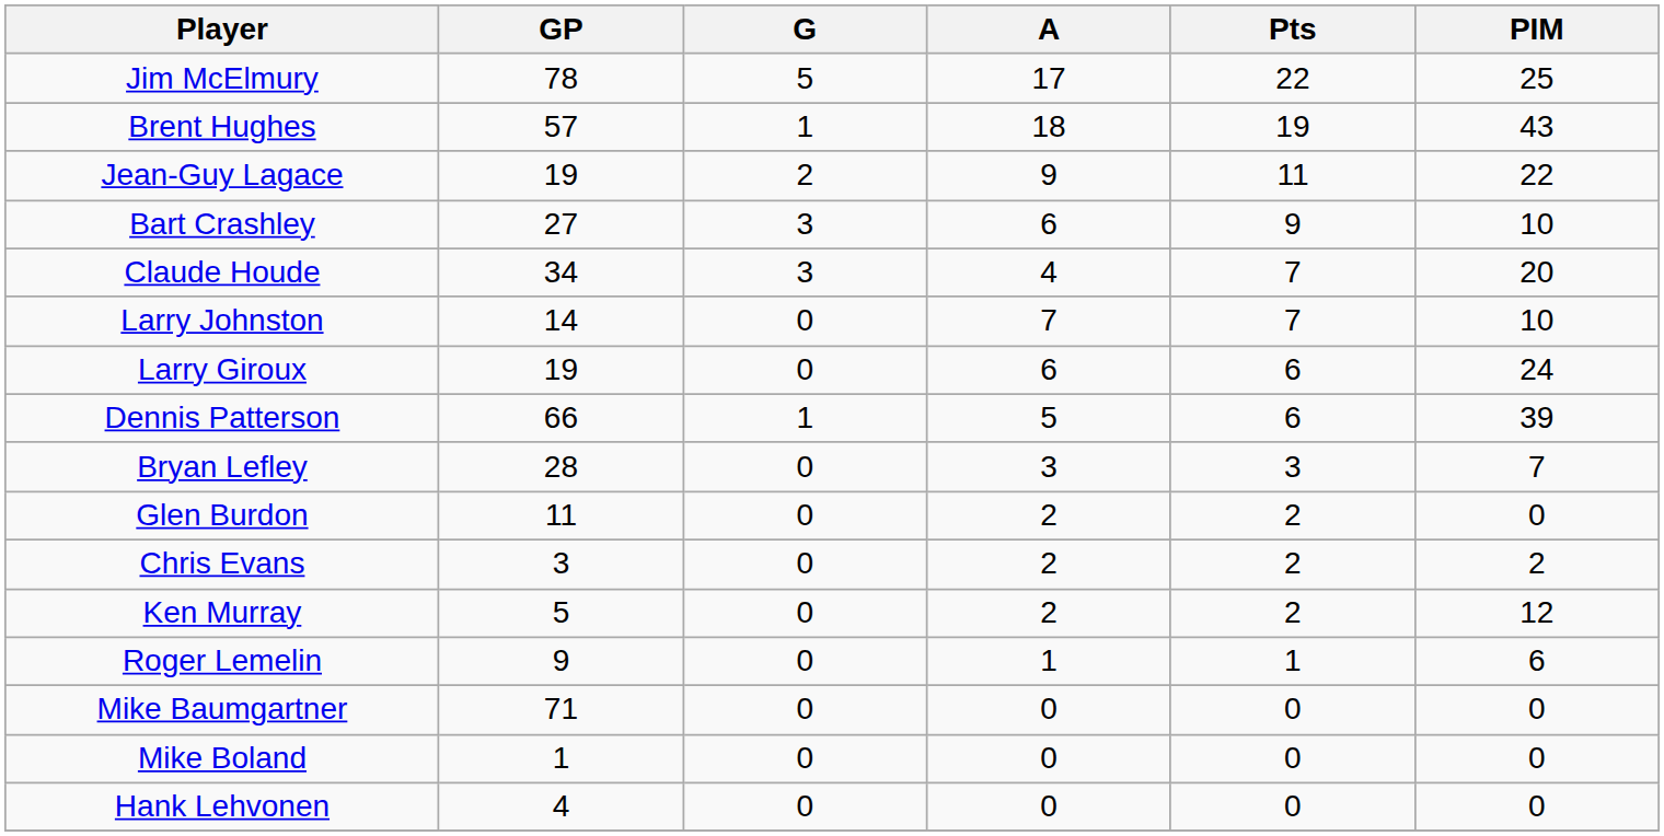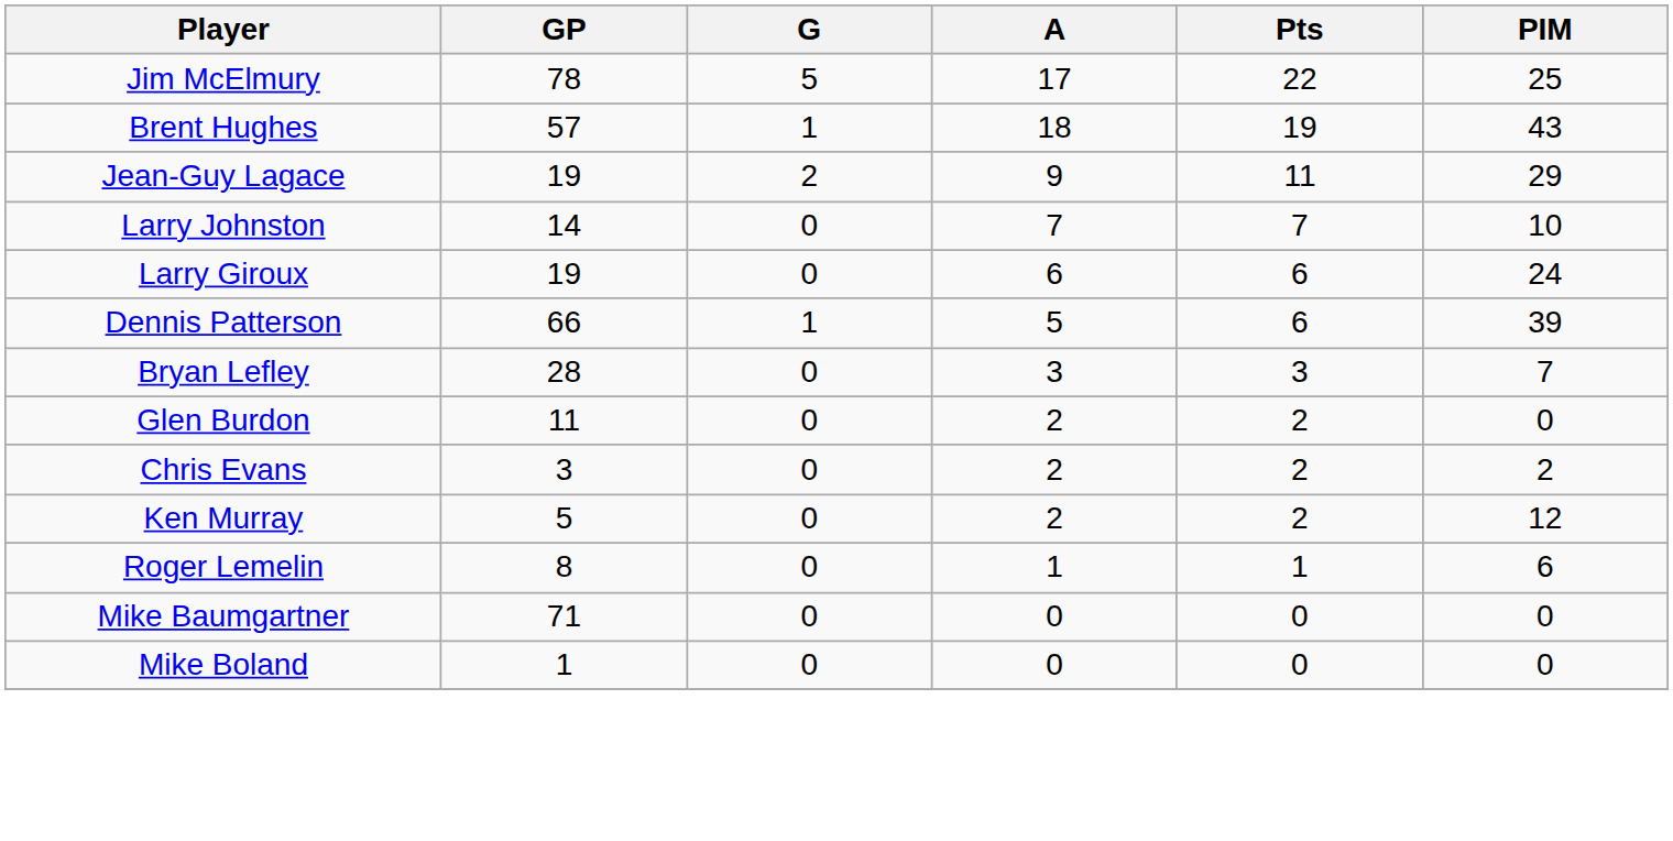Jean-Guy Lagace | PIM: 22 -> 29
- row: Bart Crashley | 27 | 3 | 6 | 9 | 10
- row: Claude Houde | 34 | 3 | 4 | 7 | 20
Roger Lemelin | GP: 9 -> 8
- row: Hank Lehvonen | 4 | 0 | 0 | 0 | 0
